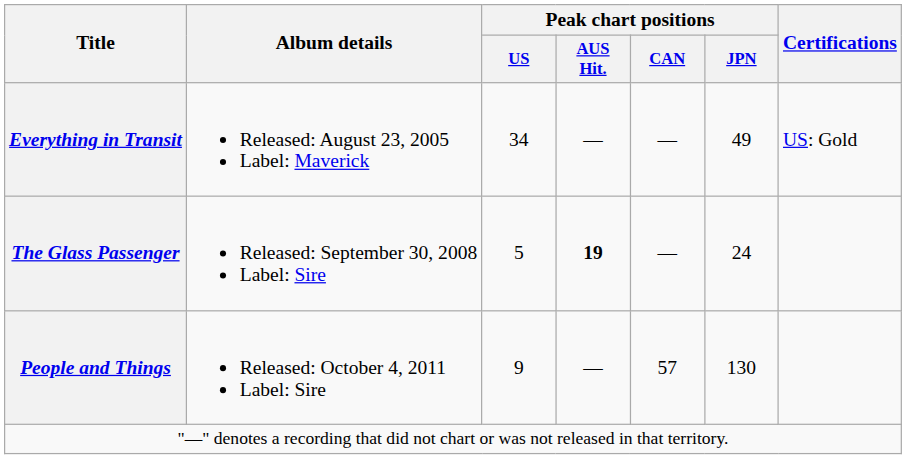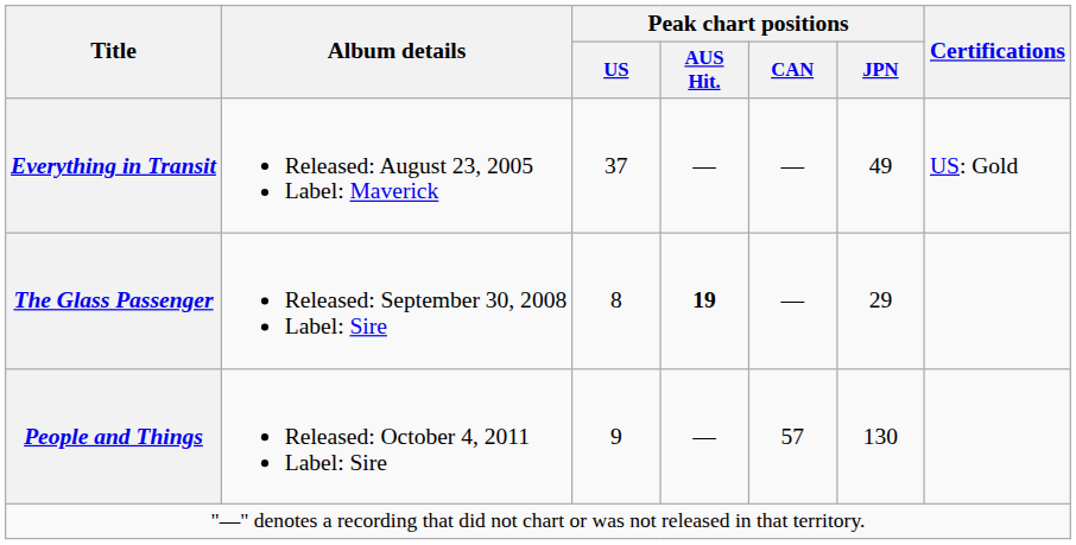Everything in Transit | Peak chart positions / US: 34 -> 37
The Glass Passenger | Peak chart positions / US: 5 -> 8
The Glass Passenger | Peak chart positions / JPN: 24 -> 29
